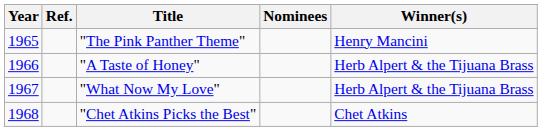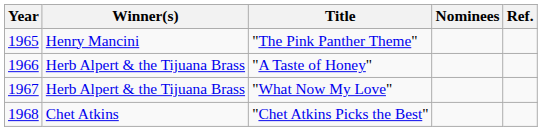columns swapped: Winner(s) <-> Ref.
